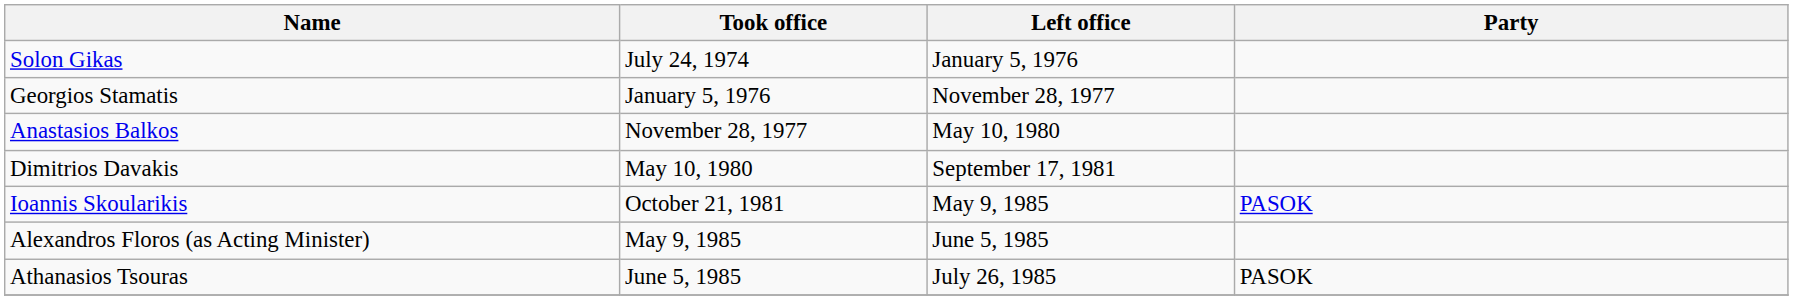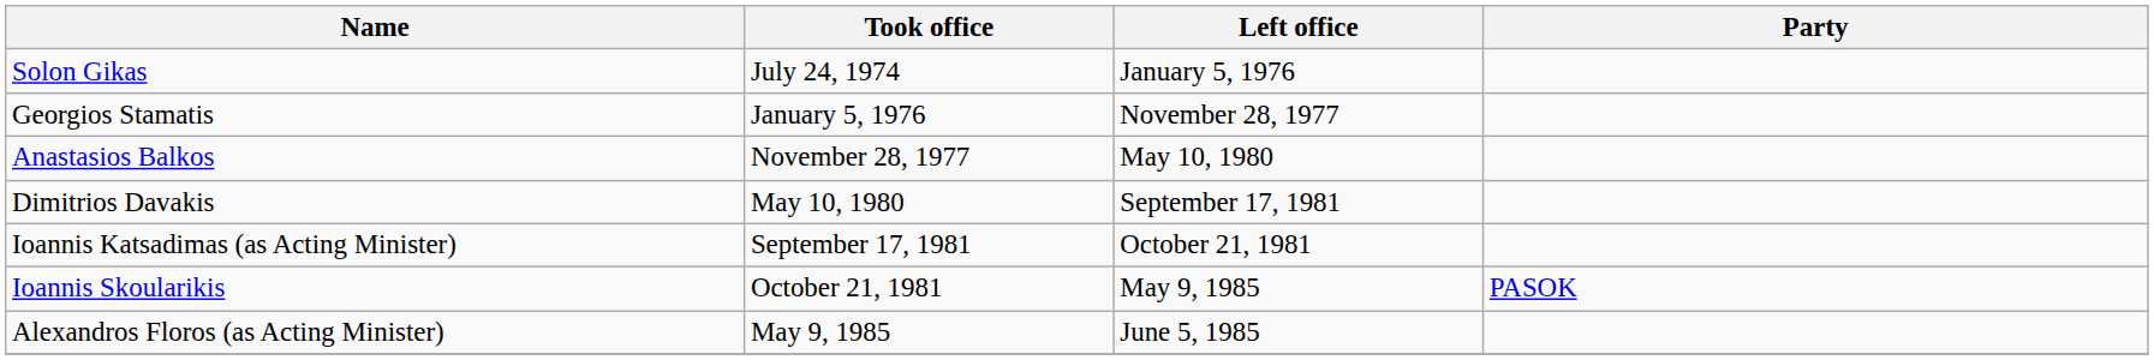+ row: Ioannis Katsadimas (as Acting Minister) | September 17, 1981 | October 21, 1981
- row: Athanasios Tsouras | June 5, 1985 | July 26, 1985 | PASOK
